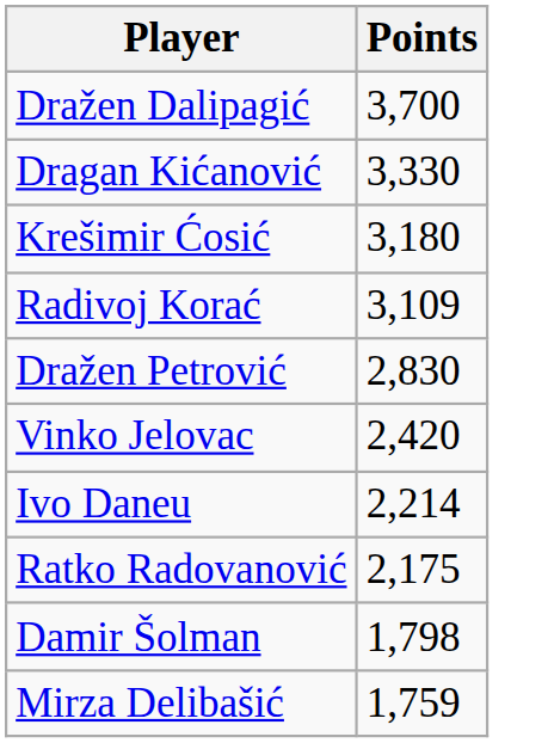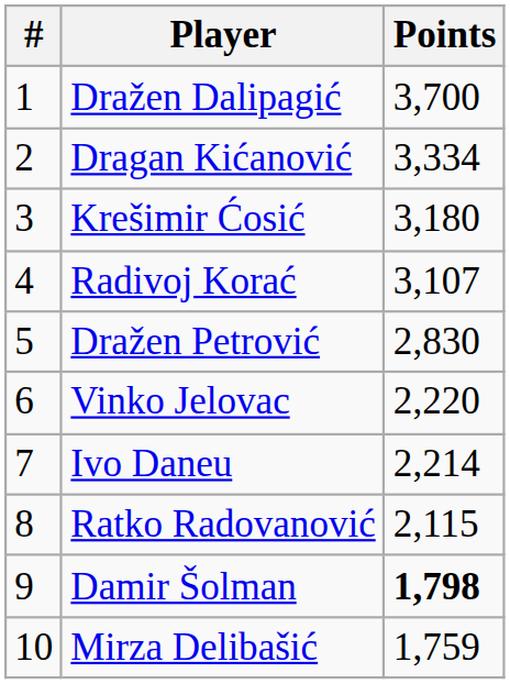+ column: # | 1 | 2 | 3 | 4 | 5 | 6 | 7 | 8 | 9 | 10
Dragan Kićanović | Points: 3,330 -> 3,334
Radivoj Korać | Points: 3,109 -> 3,107
Vinko Jelovac | Points: 2,420 -> 2,220
Ratko Radovanović | Points: 2,175 -> 2,115
Damir Šolman | Points: normal -> bold
